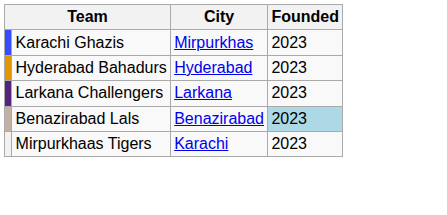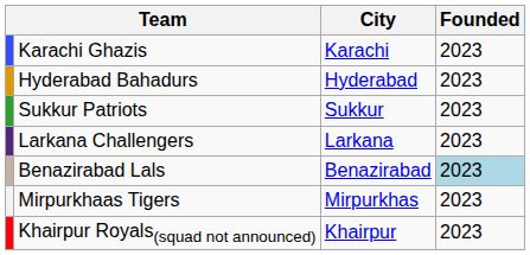Karachi Ghazis | City: Mirpurkhas -> Karachi
+ row: Sukkur Patriots | Sukkur | 2023
Mirpurkhaas Tigers | City: Karachi -> Mirpurkhas
+ row: Khairpur Royals(squad not announced) | Khairpur | 2023
